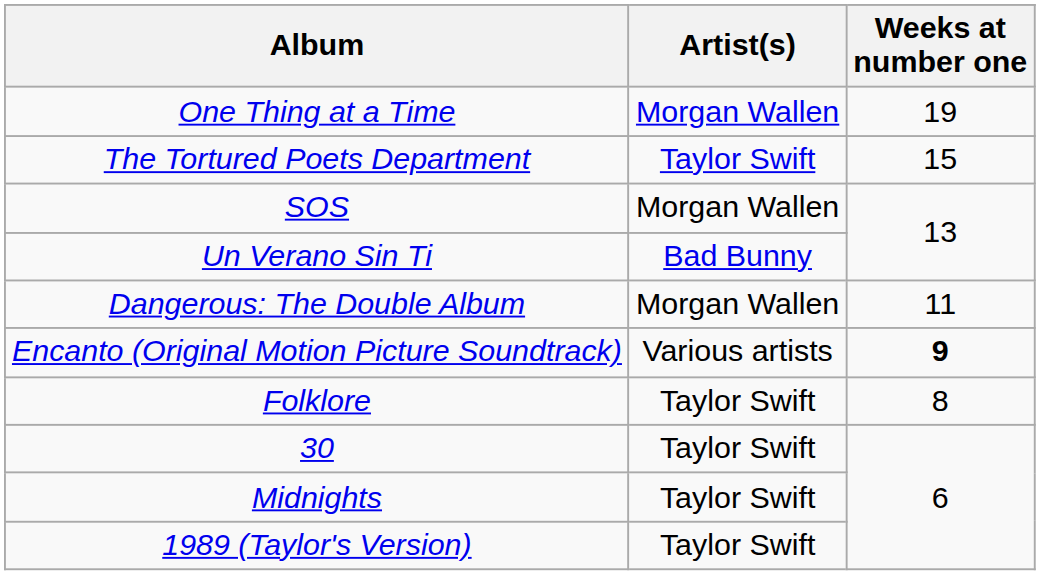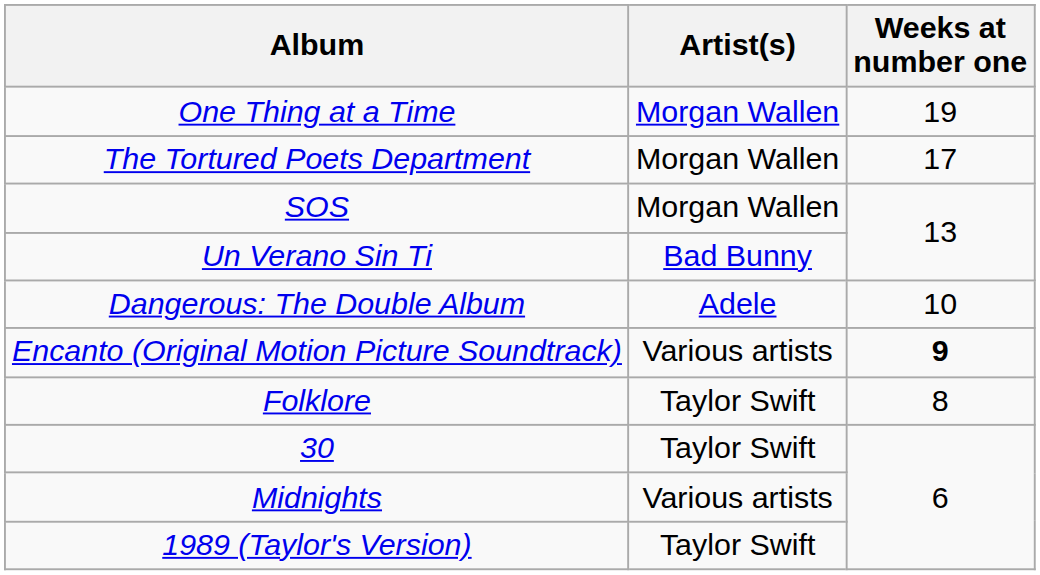The Tortured Poets Department | Artist(s): Taylor Swift -> Morgan Wallen
The Tortured Poets Department | Weeks at number one: 15 -> 17
Dangerous: The Double Album | Artist(s): Morgan Wallen -> Adele
Dangerous: The Double Album | Weeks at number one: 11 -> 10
Midnights | Artist(s): Taylor Swift -> Various artists
